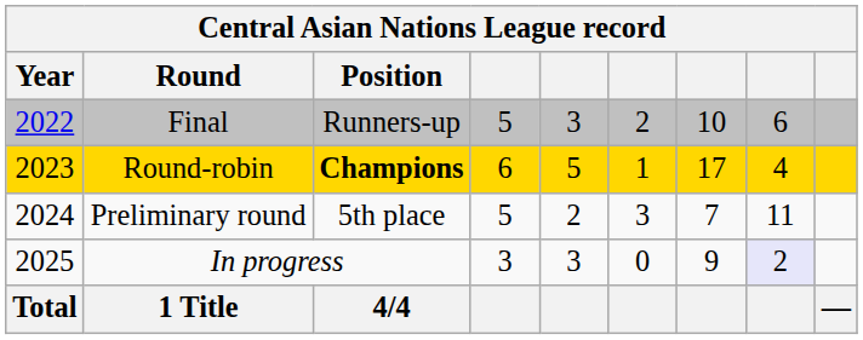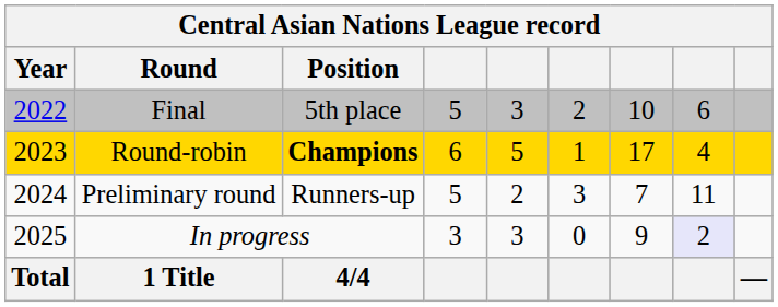Final | Position: Runners-up -> 5th place
Preliminary round | Position: 5th place -> Runners-up
